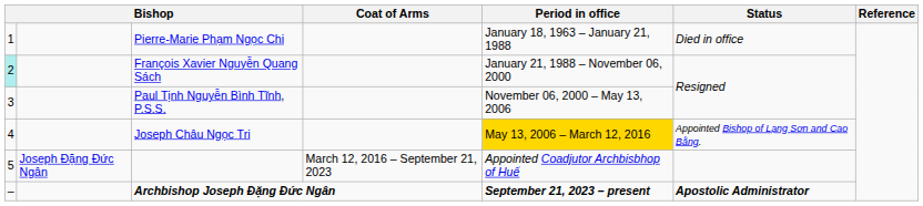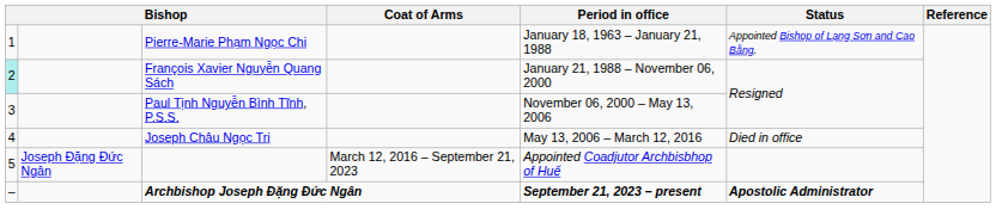Pierre-Marie Phạm Ngọc Chi | Status: Died in office -> Appointed Bishop of Lạng Sơn and Cao Bằng.
Joseph Châu Ngọc Tri | Period in office: gold background -> no background
Joseph Châu Ngọc Tri | Status: Appointed Bishop of Lạng Sơn and Cao Bằng. -> Died in office
